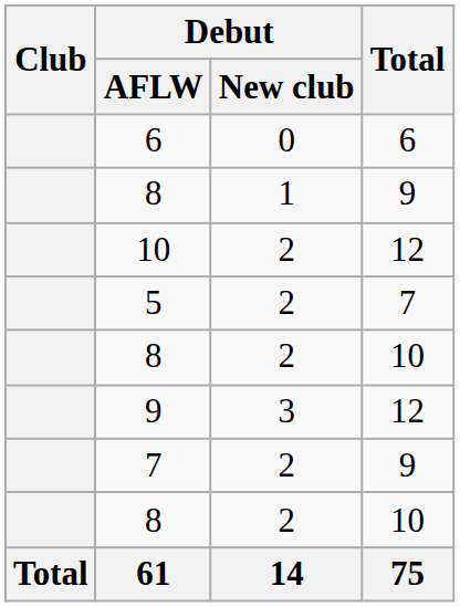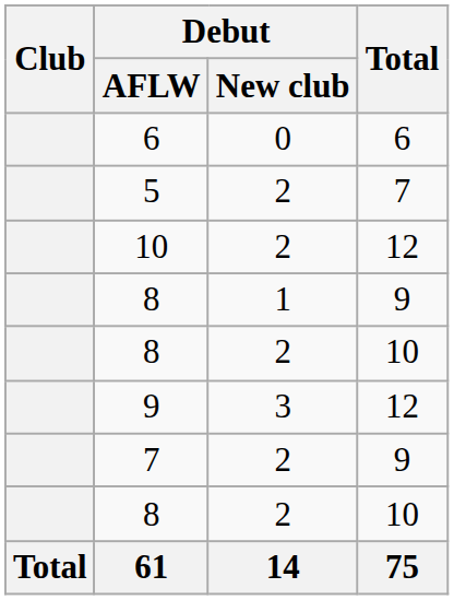rows swapped: 5 <-> 8 / 9
